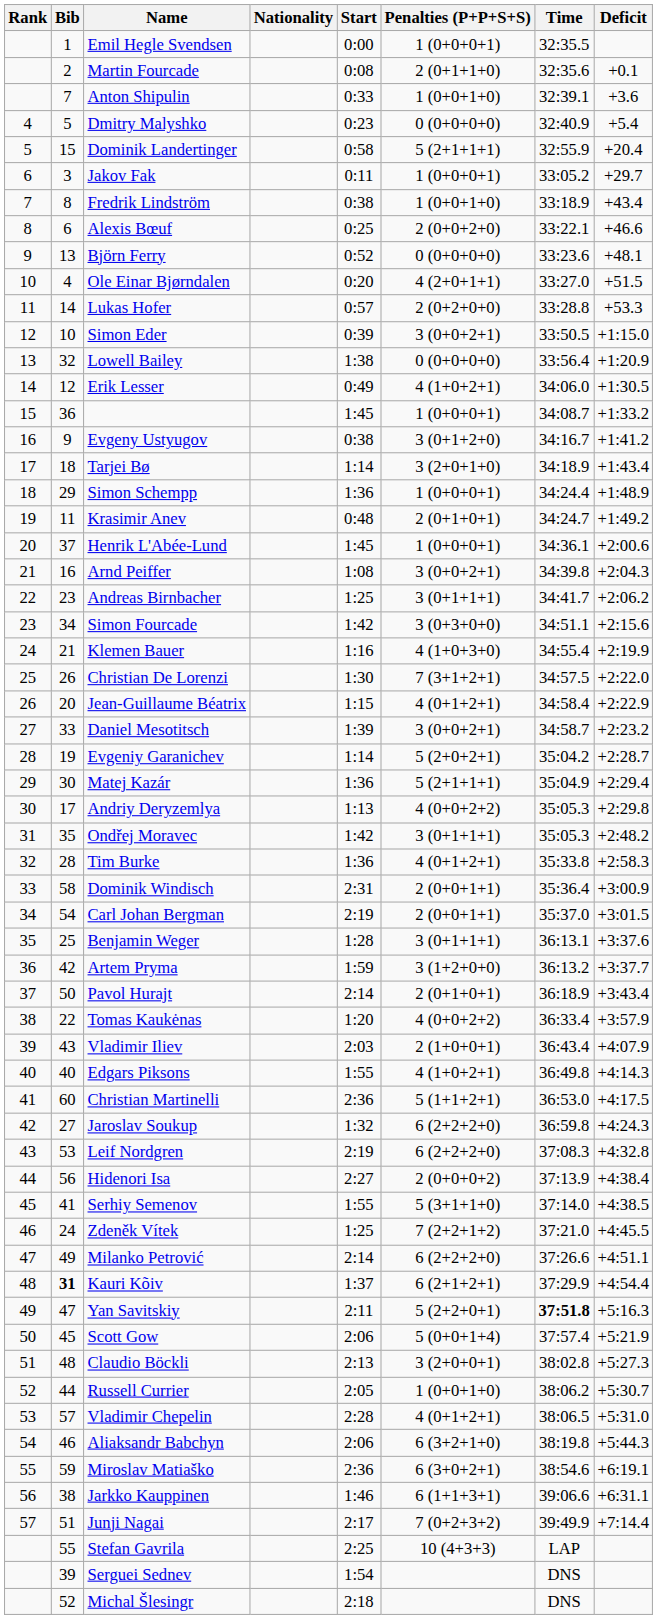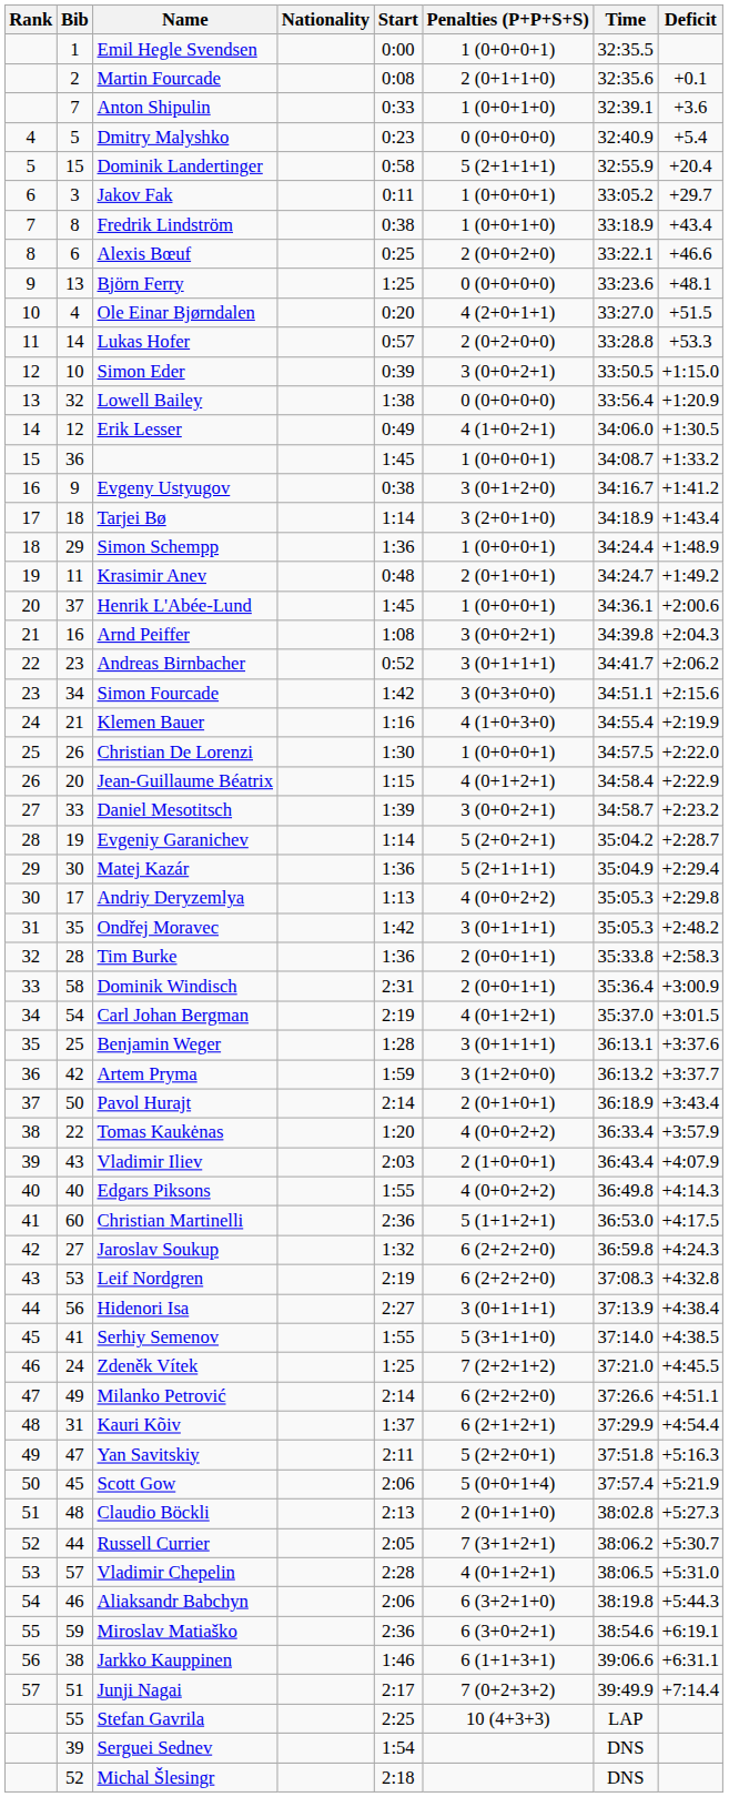Björn Ferry | Start: 0:52 -> 1:25
Andreas Birnbacher | Start: 1:25 -> 0:52
Christian De Lorenzi | Penalties (P+P+S+S): 7 (3+1+2+1) -> 1 (0+0+0+1)
Tim Burke | Penalties (P+P+S+S): 4 (0+1+2+1) -> 2 (0+0+1+1)
Carl Johan Bergman | Penalties (P+P+S+S): 2 (0+0+1+1) -> 4 (0+1+2+1)
Edgars Piksons | Penalties (P+P+S+S): 4 (1+0+2+1) -> 4 (0+0+2+2)
Hidenori Isa | Penalties (P+P+S+S): 2 (0+0+0+2) -> 3 (0+1+1+1)
Kauri Kõiv | Bib: bold -> normal
Yan Savitskiy | Time: bold -> normal
Claudio Böckli | Penalties (P+P+S+S): 3 (2+0+0+1) -> 2 (0+1+1+0)
Russell Currier | Penalties (P+P+S+S): 1 (0+0+1+0) -> 7 (3+1+2+1)
